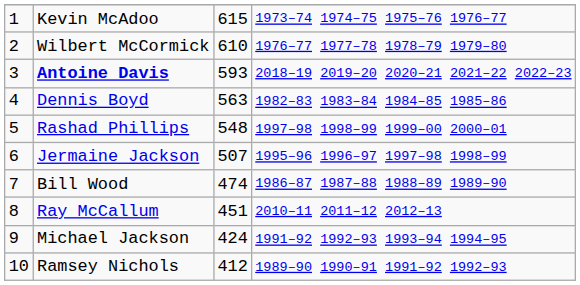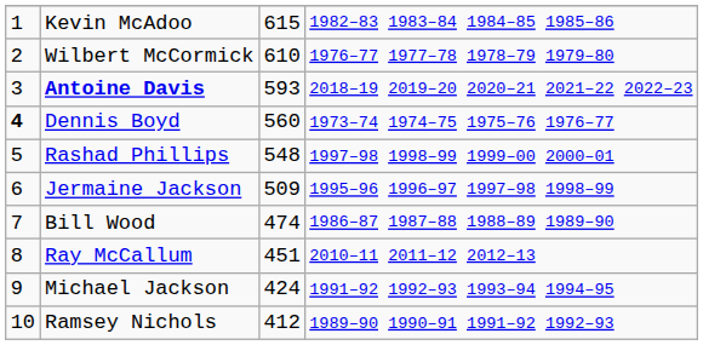Kevin McAdoo | column 4: 1973–74 1974–75 1975–76 1976–77 -> 1982–83 1983–84 1984–85 1985–86
Dennis Boyd | column 1: normal -> bold
Dennis Boyd | column 3: 563 -> 560
Dennis Boyd | column 4: 1982–83 1983–84 1984–85 1985–86 -> 1973–74 1974–75 1975–76 1976–77
Jermaine Jackson | column 3: 507 -> 509
